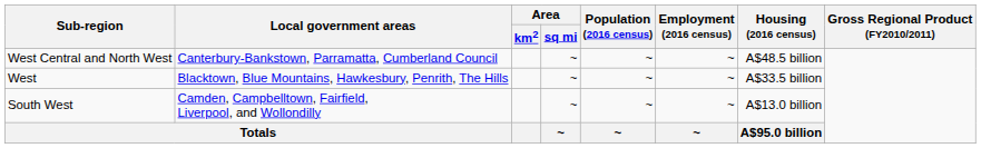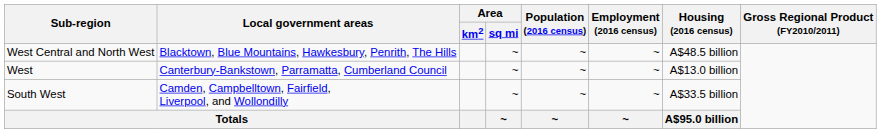West Central and North West | Local government areas: Canterbury-Bankstown, Parramatta, Cumberland Council -> Blacktown, Blue Mountains, Hawkesbury, Penrith, The Hills
West | Local government areas: Blacktown, Blue Mountains, Hawkesbury, Penrith, The Hills -> Canterbury-Bankstown, Parramatta, Cumberland Council
West | Housing (2016 census): A$33.5 billion -> A$13.0 billion
South West | Housing (2016 census): A$13.0 billion -> A$33.5 billion
